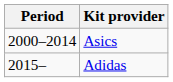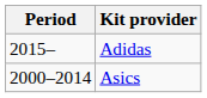rows swapped: Asics <-> Adidas
